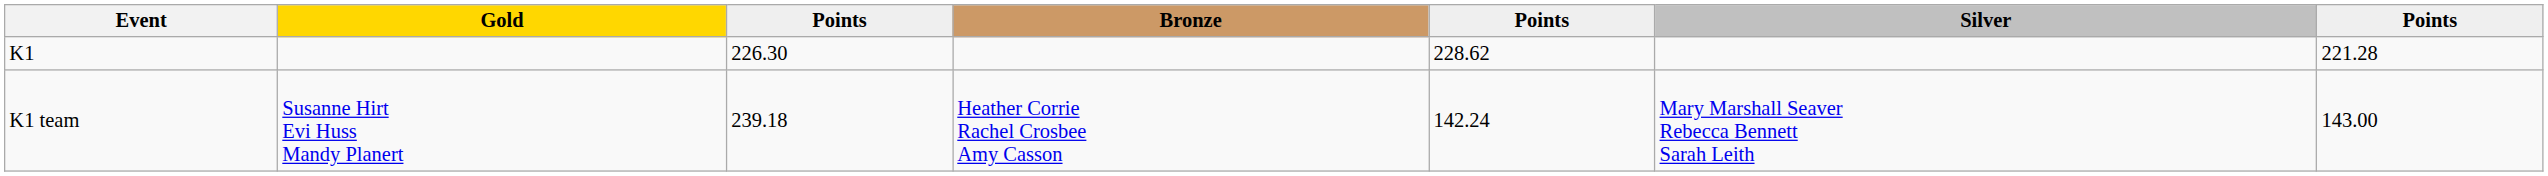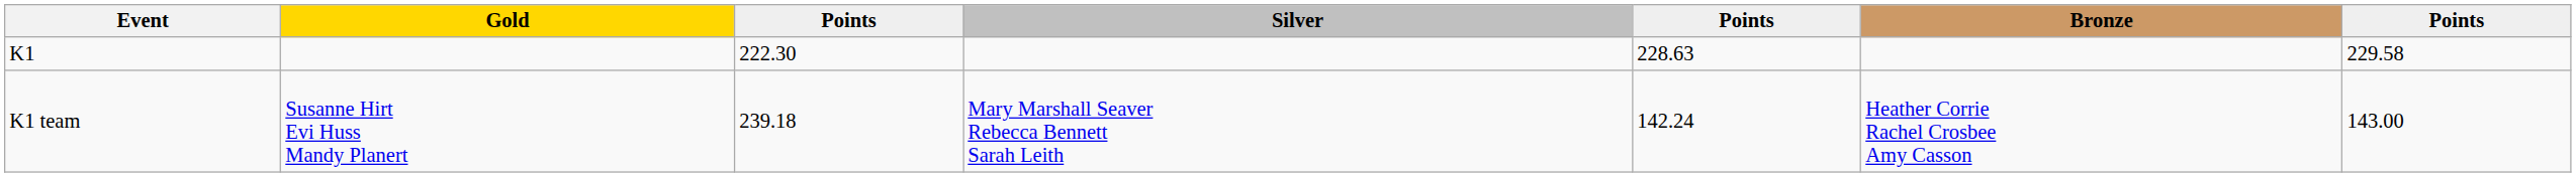columns swapped: Silver <-> Bronze
K1 | column 3: 226.30 -> 222.30
K1 | column 5: 228.62 -> 228.63
K1 | column 7: 221.28 -> 229.58
